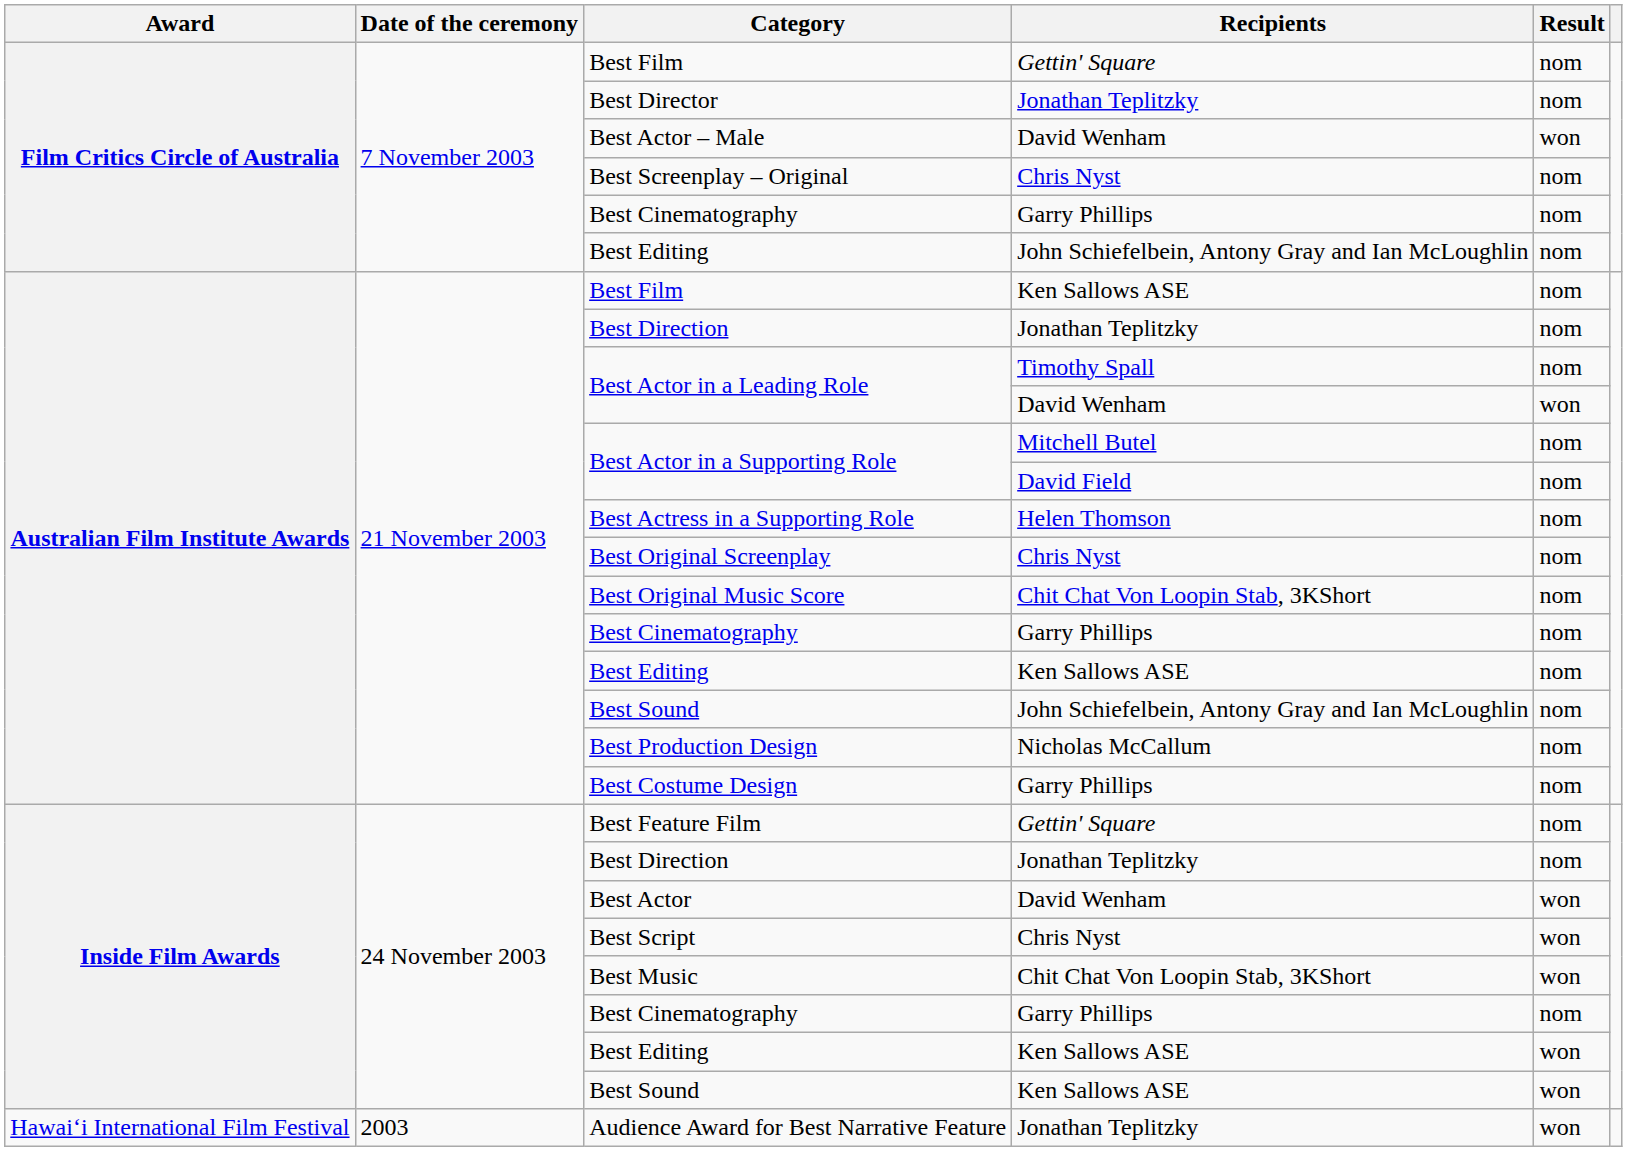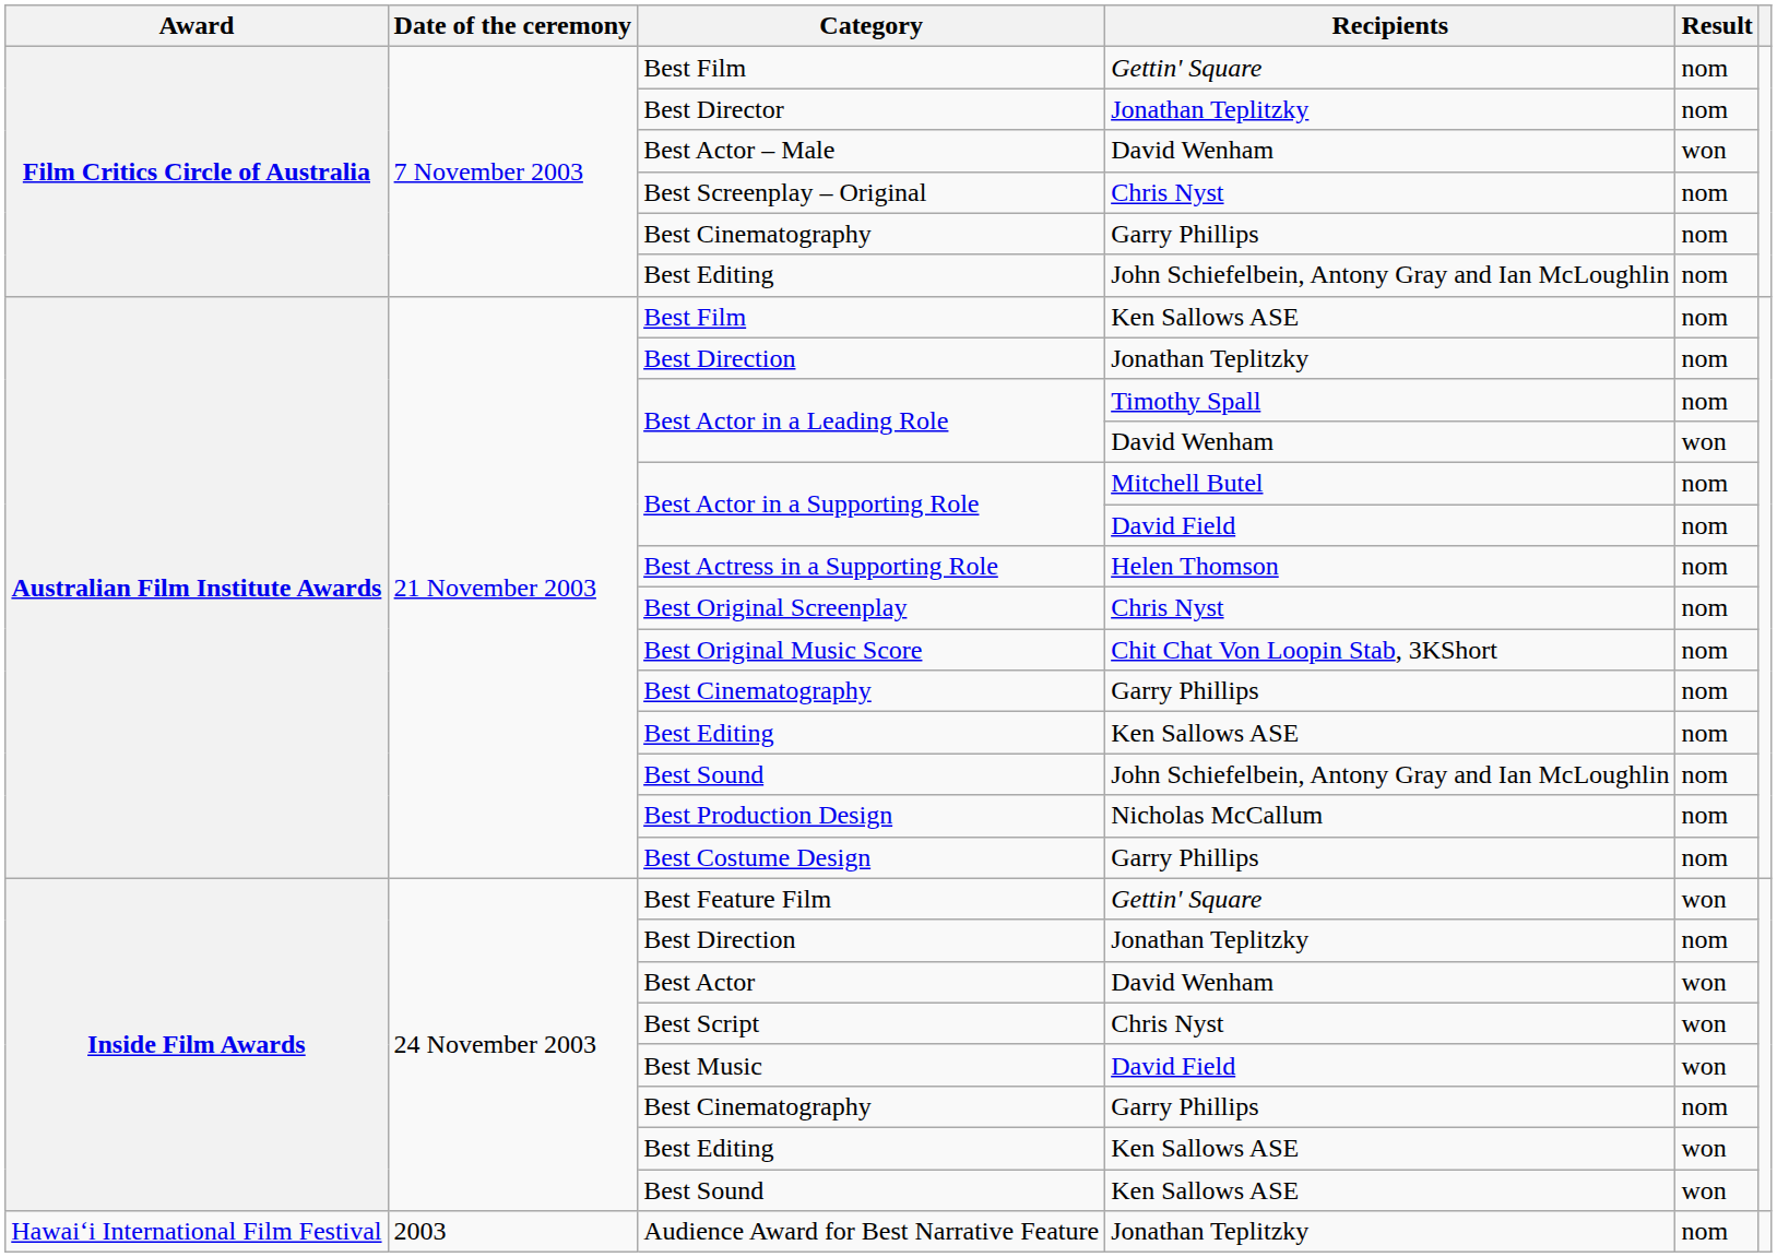Best Feature Film | Result: nom -> won
Best Music | Recipients: Chit Chat Von Loopin Stab, 3KShort -> David Field
Audience Award for Best Narrative Feature | Result: won -> nom
